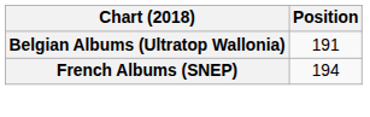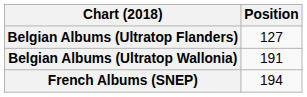+ row: Belgian Albums (Ultratop Flanders) | 127
